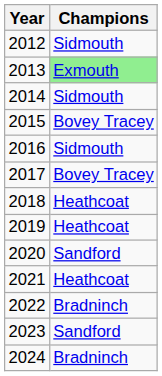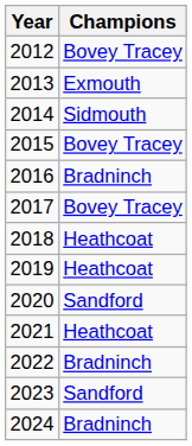2012 | Champions: Sidmouth -> Bovey Tracey
2013 | Champions: lightgreen background -> no background
2016 | Champions: Sidmouth -> Bradninch
